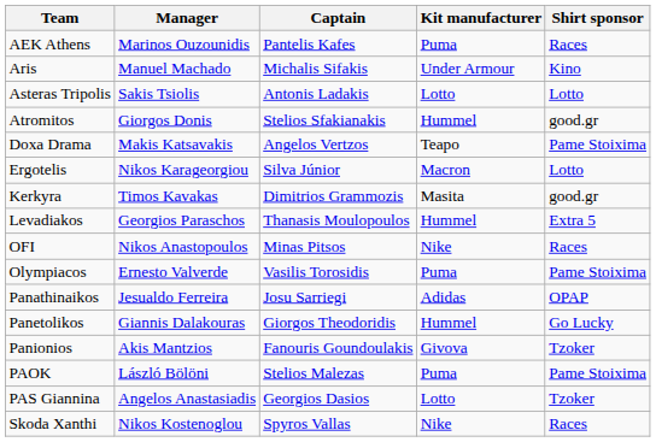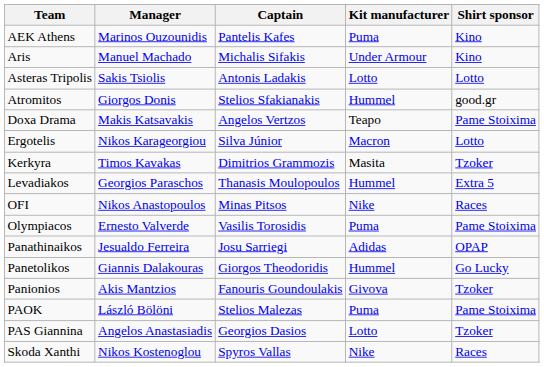AEK Athens | Shirt sponsor: Races -> Κino
Kerkyra | Shirt sponsor: good.gr -> Tzoker
